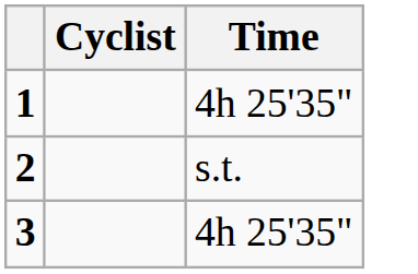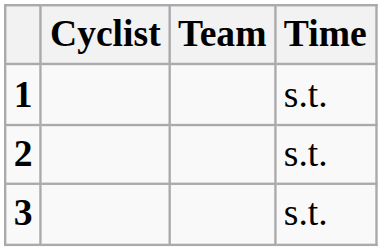+ column: Team
1 | Time: 4h 25'35" -> s.t.
3 | Time: 4h 25'35" -> s.t.
